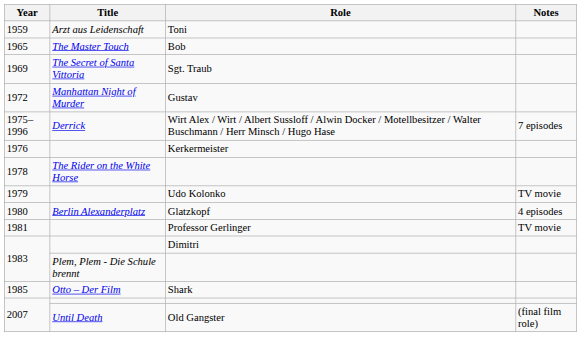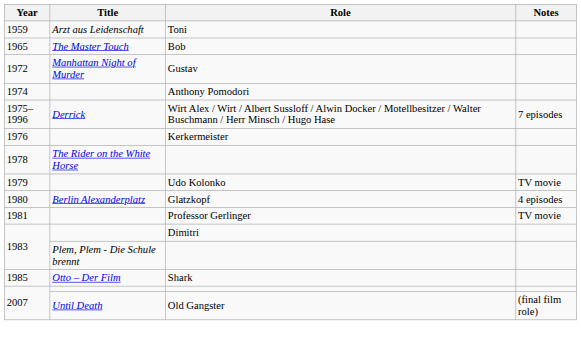- row: 1969 | The Secret of Santa Vittoria | Sgt. Traub
+ row: 1974 | Anthony Pomodori
